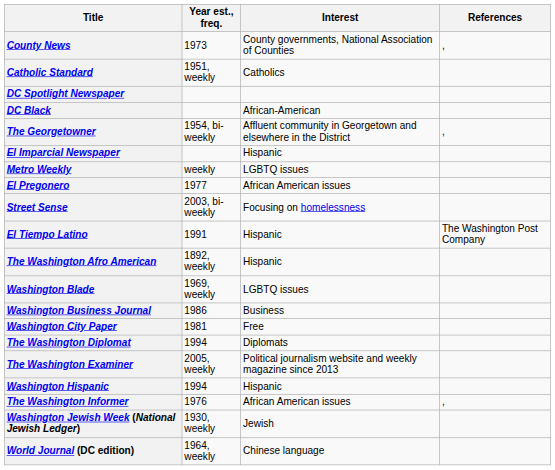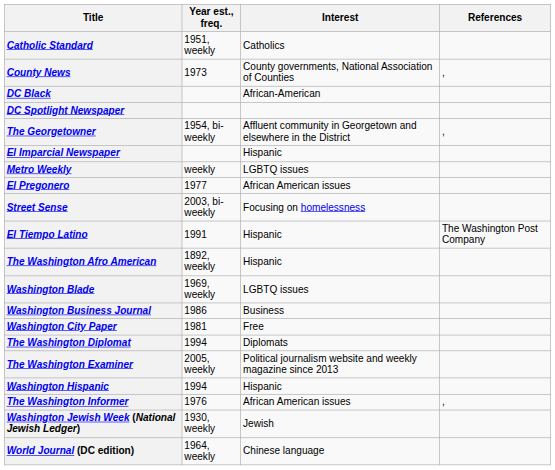rows swapped: Catholic Standard <-> County News
rows swapped: DC Black <-> DC Spotlight Newspaper
